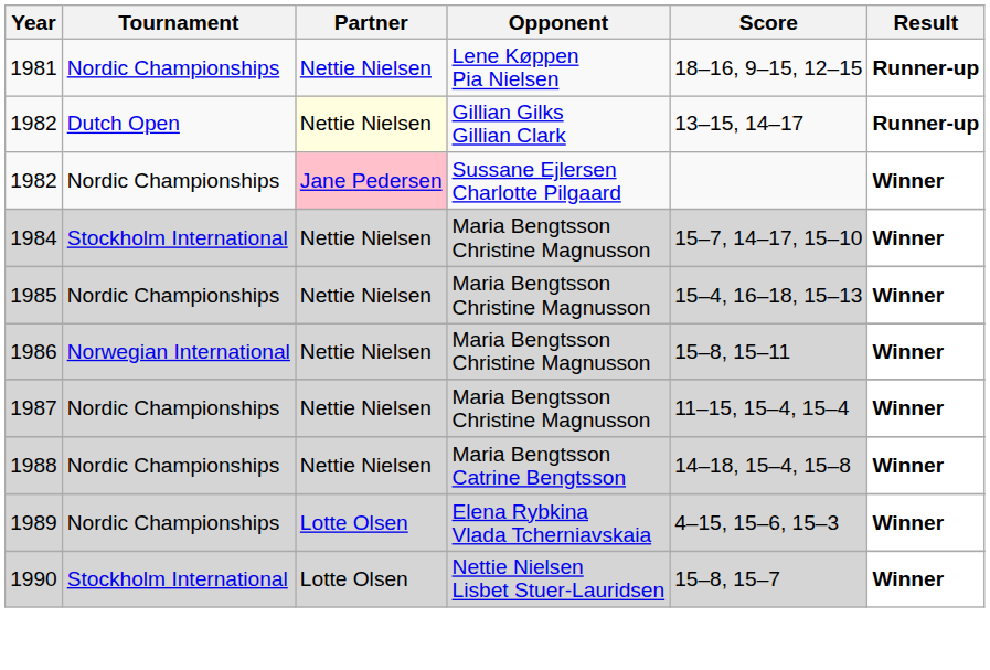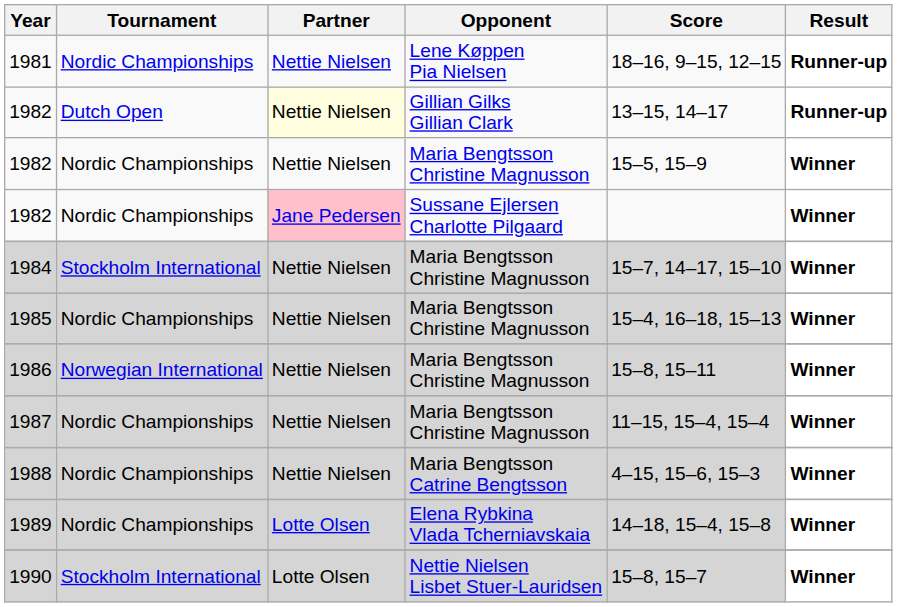+ row: 1982 | Nordic Championships | Nettie Nielsen | Maria Bengtsson Christine Magnusson | 15–5, 15–9 | Winner
1988 | Score: 14–18, 15–4, 15–8 -> 4–15, 15–6, 15–3
1989 | Score: 4–15, 15–6, 15–3 -> 14–18, 15–4, 15–8
